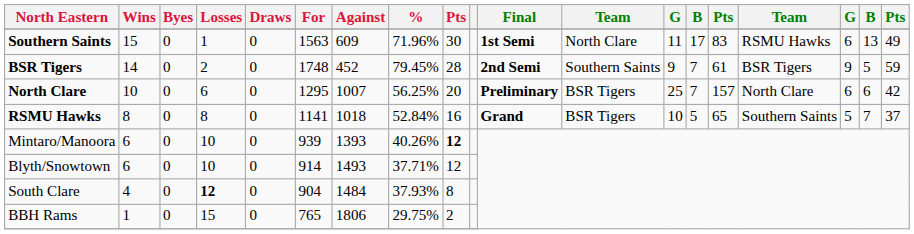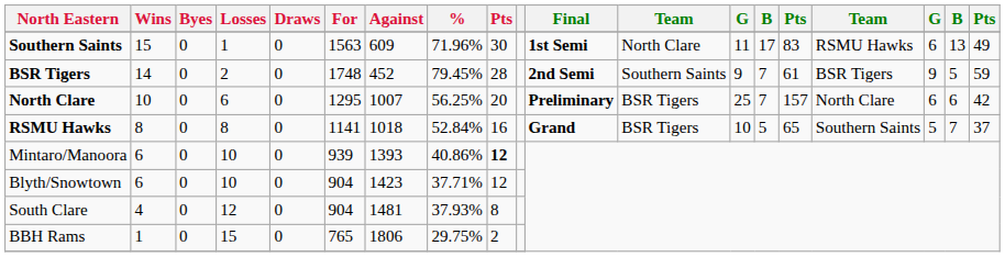Mintaro/Manoora | %: 40.26% -> 40.86%
Blyth/Snowtown | For: 914 -> 904
Blyth/Snowtown | Against: 1493 -> 1423
South Clare | Losses: bold -> normal
South Clare | Against: 1484 -> 1481
